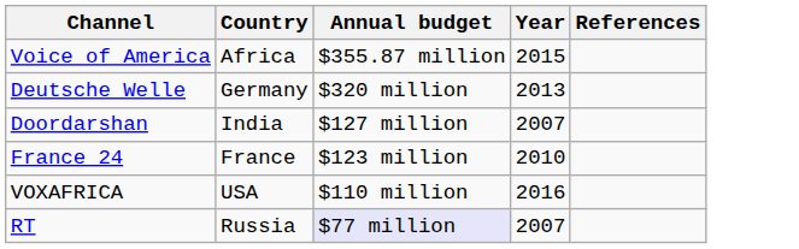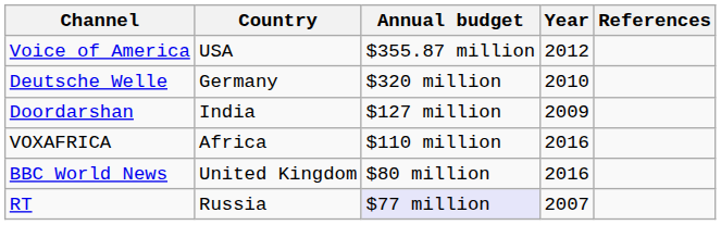Voice of America | Country: Africa -> USA
Voice of America | Year: 2015 -> 2012
Deutsche Welle | Year: 2013 -> 2010
Doordarshan | Year: 2007 -> 2009
- row: France 24 | France | $123 million | 2010
VOXAFRICA | Country: USA -> Africa
+ row: BBC World News | United Kingdom | $80 million | 2016
